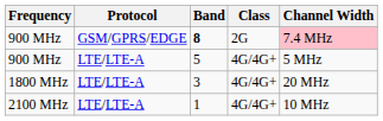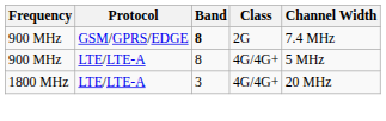900 MHz / GSM/GPRS/EDGE | Channel Width: pink background -> no background
900 MHz / LTE/LTE-A | Band: 5 -> 8
- row: 2100 MHz | LTE/LTE-A | 1 | 4G/4G+ | 10 MHz
